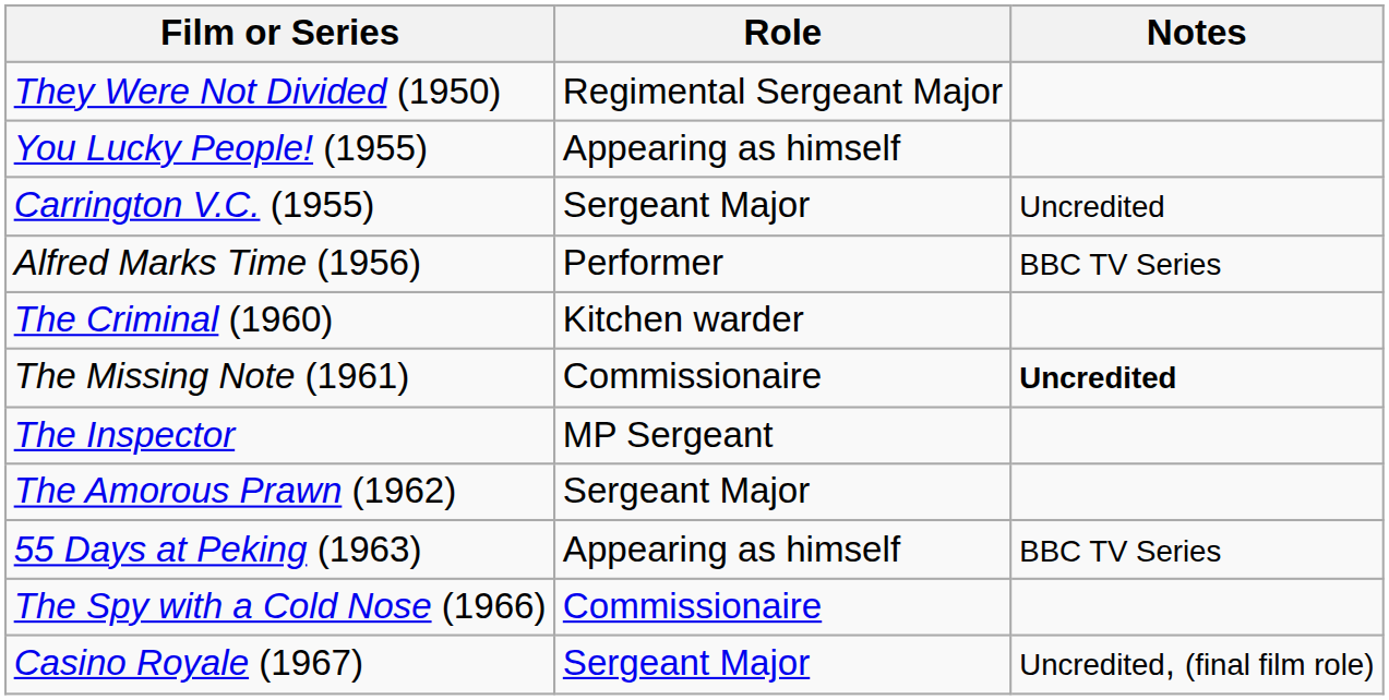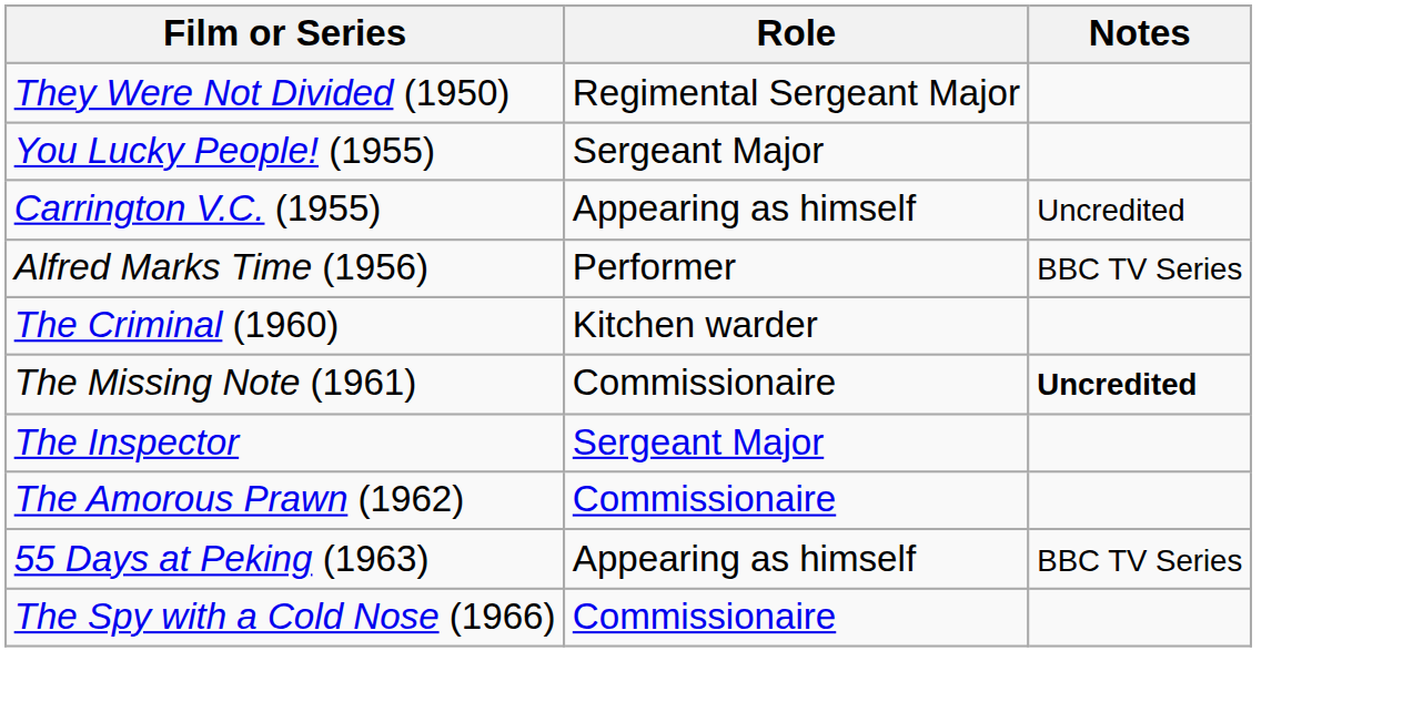You Lucky People! (1955) | Role: Appearing as himself -> Sergeant Major
Carrington V.C. (1955) | Role: Sergeant Major -> Appearing as himself
The Inspector | Role: MP Sergeant -> Sergeant Major
The Amorous Prawn (1962) | Role: Sergeant Major -> Commissionaire
- row: Casino Royale (1967) | Sergeant Major | Uncredited, (final film role)
